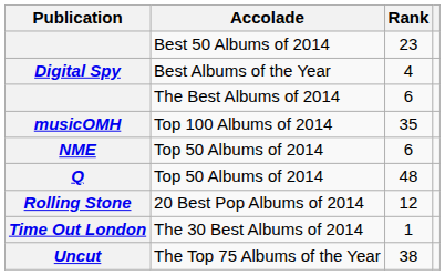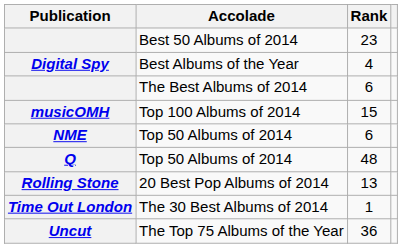musicOMH | Rank: 35 -> 15
Rolling Stone | Rank: 12 -> 13
Uncut | Rank: 38 -> 36
